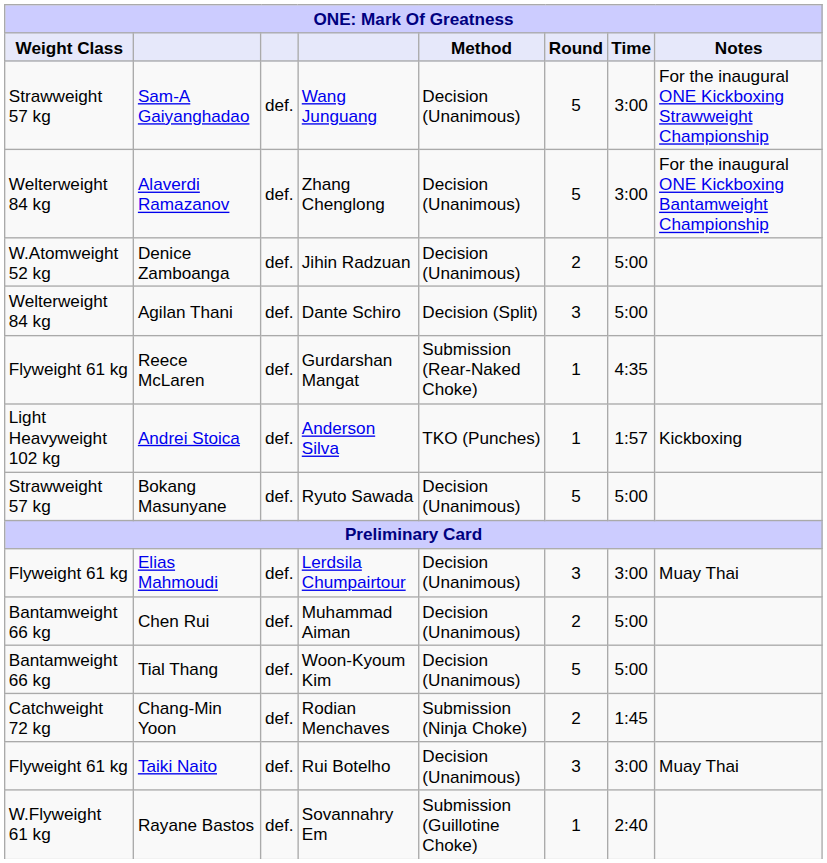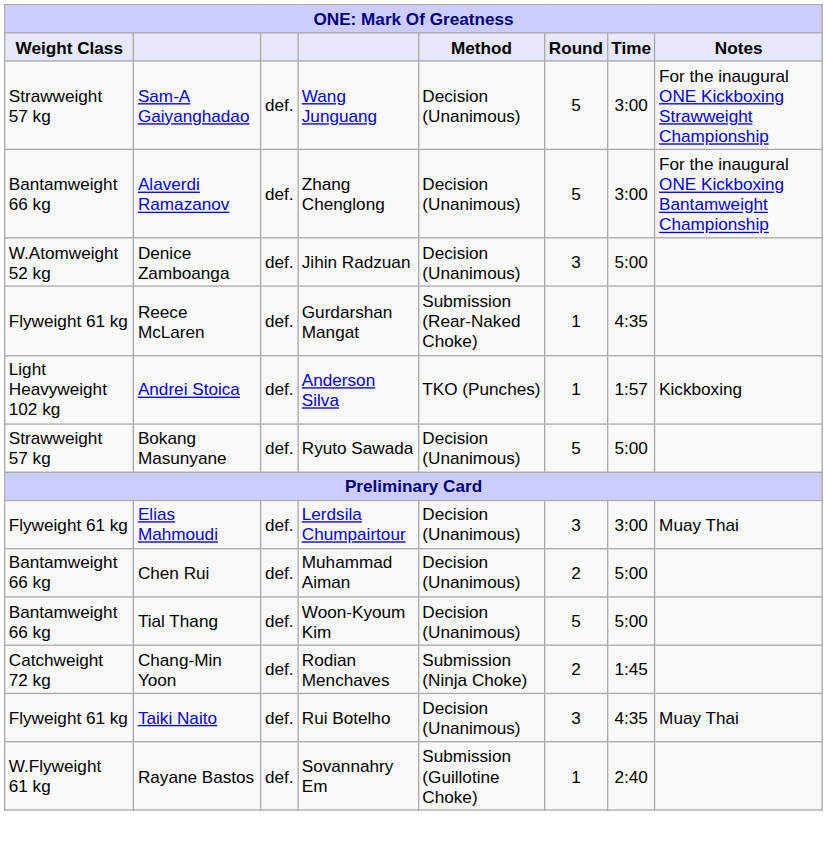Alaverdi Ramazanov | Weight Class: Welterweight 84 kg -> Bantamweight 66 kg
Denice Zamboanga | Round: 2 -> 3
- row: Welterweight 84 kg | Agilan Thani | def. | Dante Schiro | Decision (Split) | 3 | 5:00
Taiki Naito | Time: 3:00 -> 4:35
